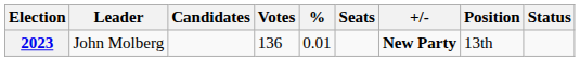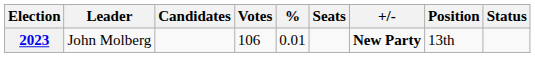2023 | Votes: 136 -> 106
